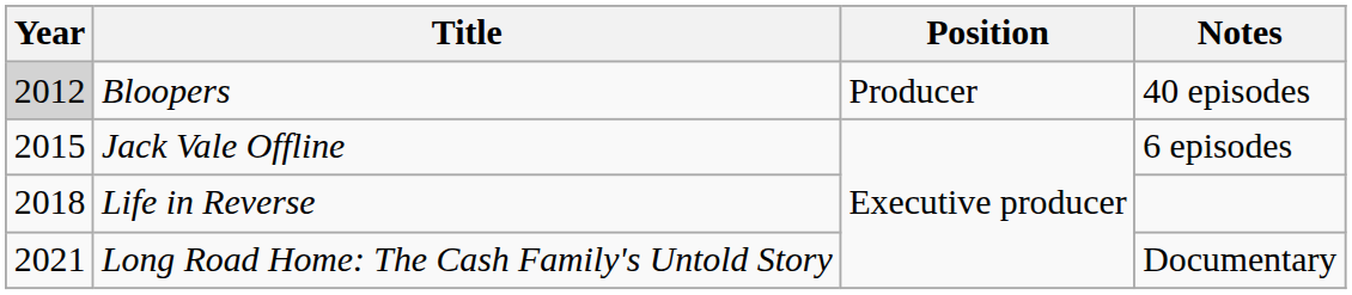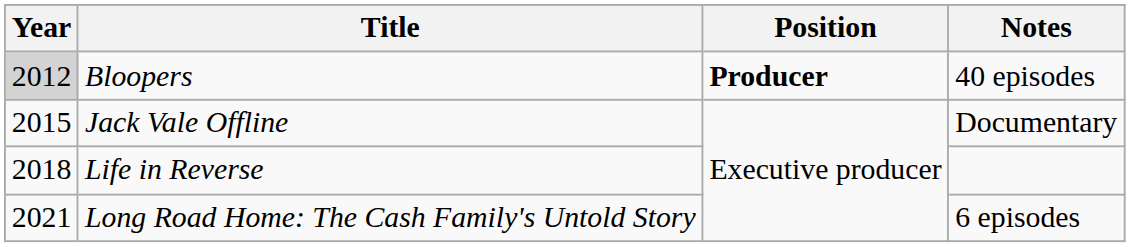Bloopers | Position: normal -> bold
Jack Vale Offline | Notes: 6 episodes -> Documentary
Long Road Home: The Cash Family's Untold Story | Notes: Documentary -> 6 episodes
